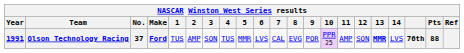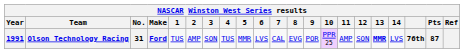Olson Technology Racing | No.: 37 -> 31
Olson Technology Racing | Pts: 88 -> 87
